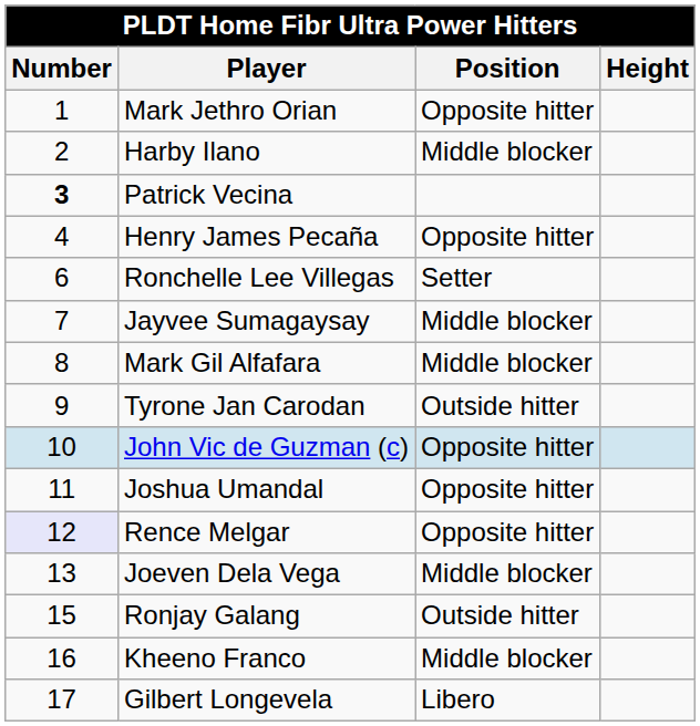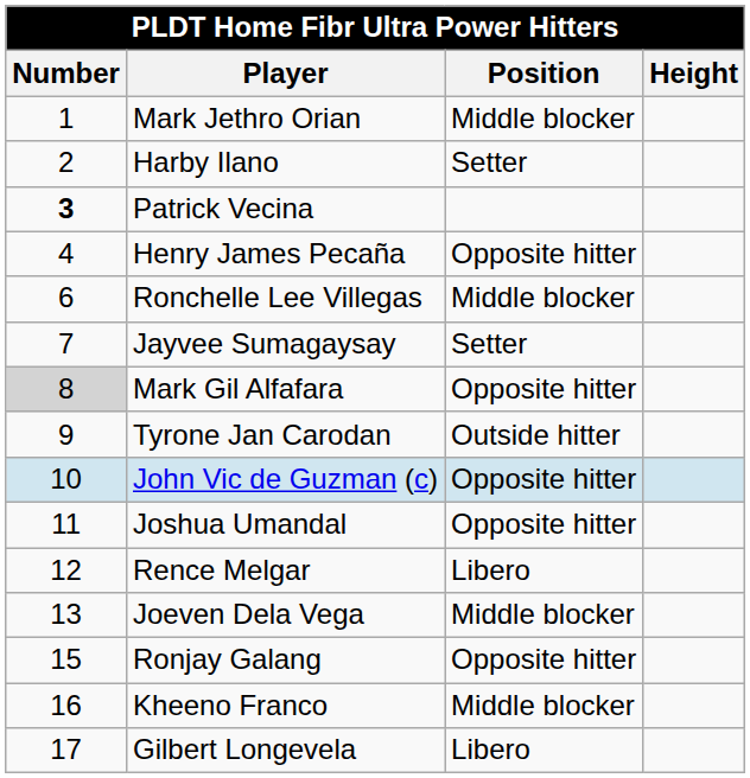Mark Jethro Orian | Position: Opposite hitter -> Middle blocker
Harby Ilano | Position: Middle blocker -> Setter
Ronchelle Lee Villegas | Position: Setter -> Middle blocker
Jayvee Sumagaysay | Position: Middle blocker -> Setter
Mark Gil Alfafara | Number: no background -> lightgrey background
Mark Gil Alfafara | Position: Middle blocker -> Opposite hitter
Rence Melgar | Number: lavender background -> no background
Rence Melgar | Position: Opposite hitter -> Libero
Ronjay Galang | Position: Outside hitter -> Opposite hitter
